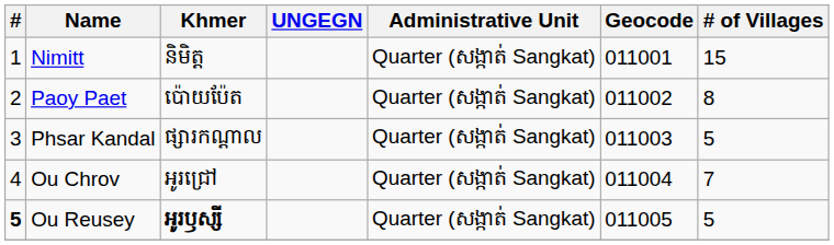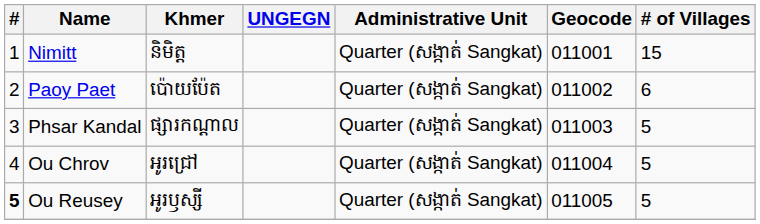Paoy Paet | # of Villages: 8 -> 6
Ou Chrov | # of Villages: 7 -> 5
Ou Reusey | Khmer: bold -> normal
